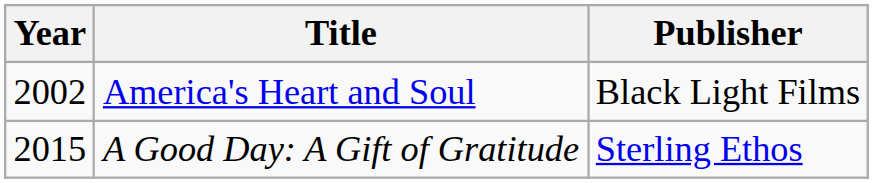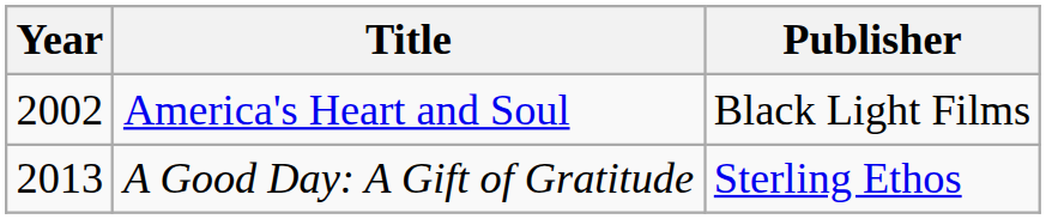A Good Day: A Gift of Gratitude | Year: 2015 -> 2013
